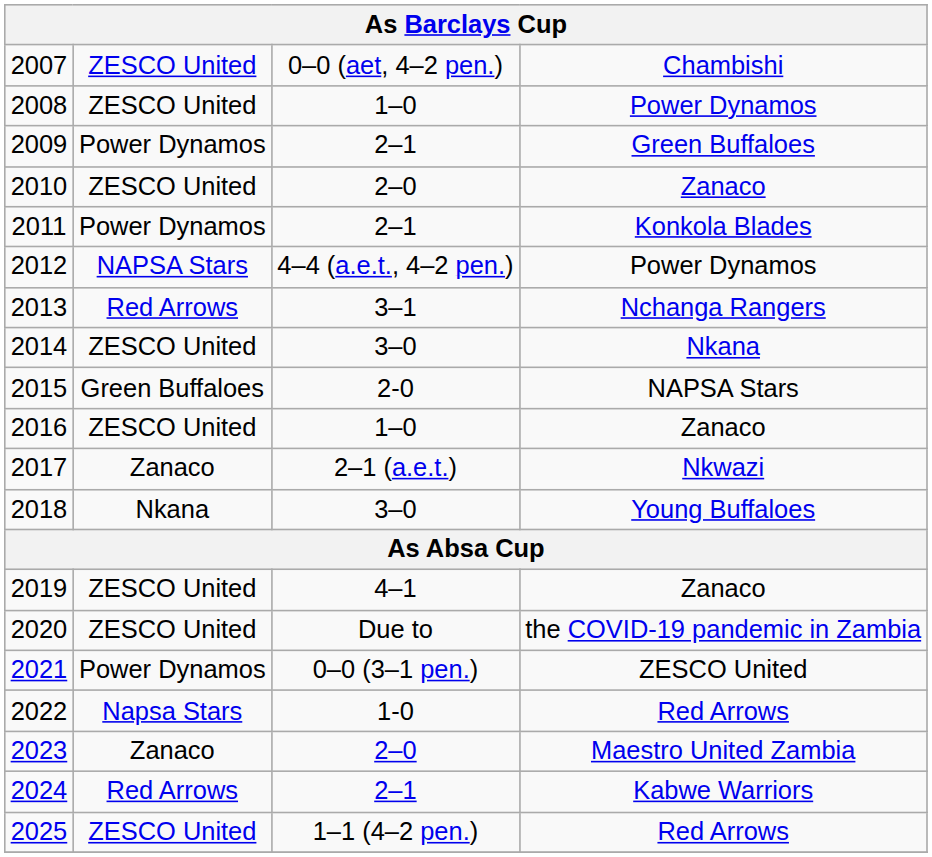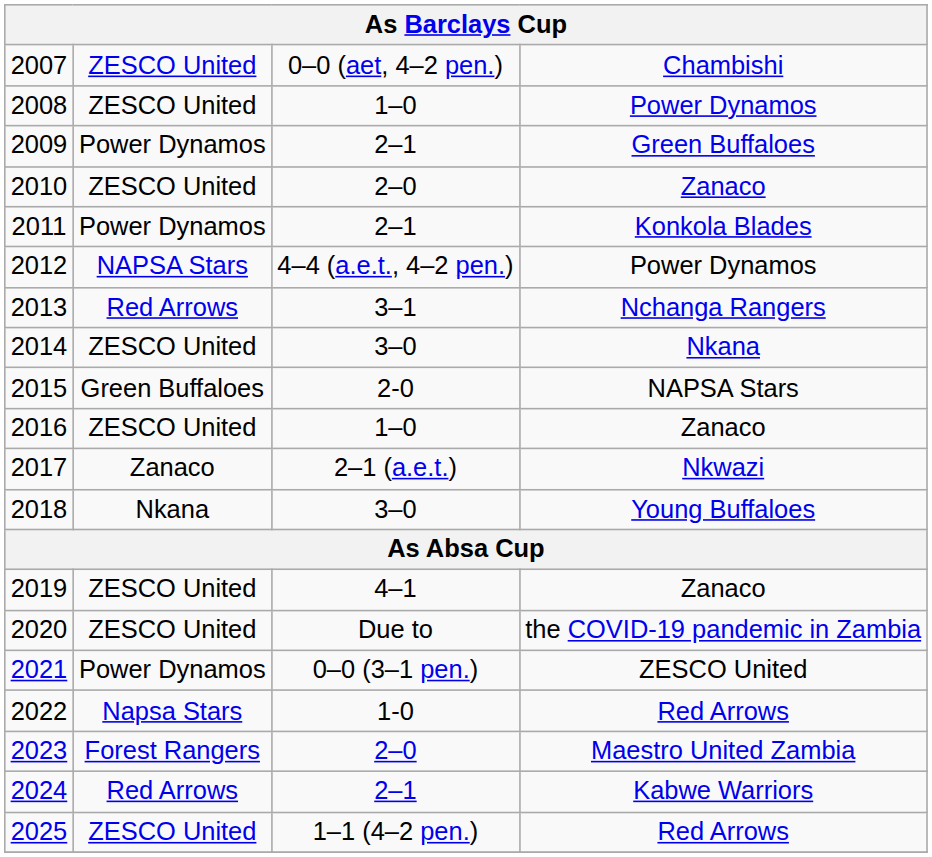2023 | column 2: Zanaco -> Forest Rangers
